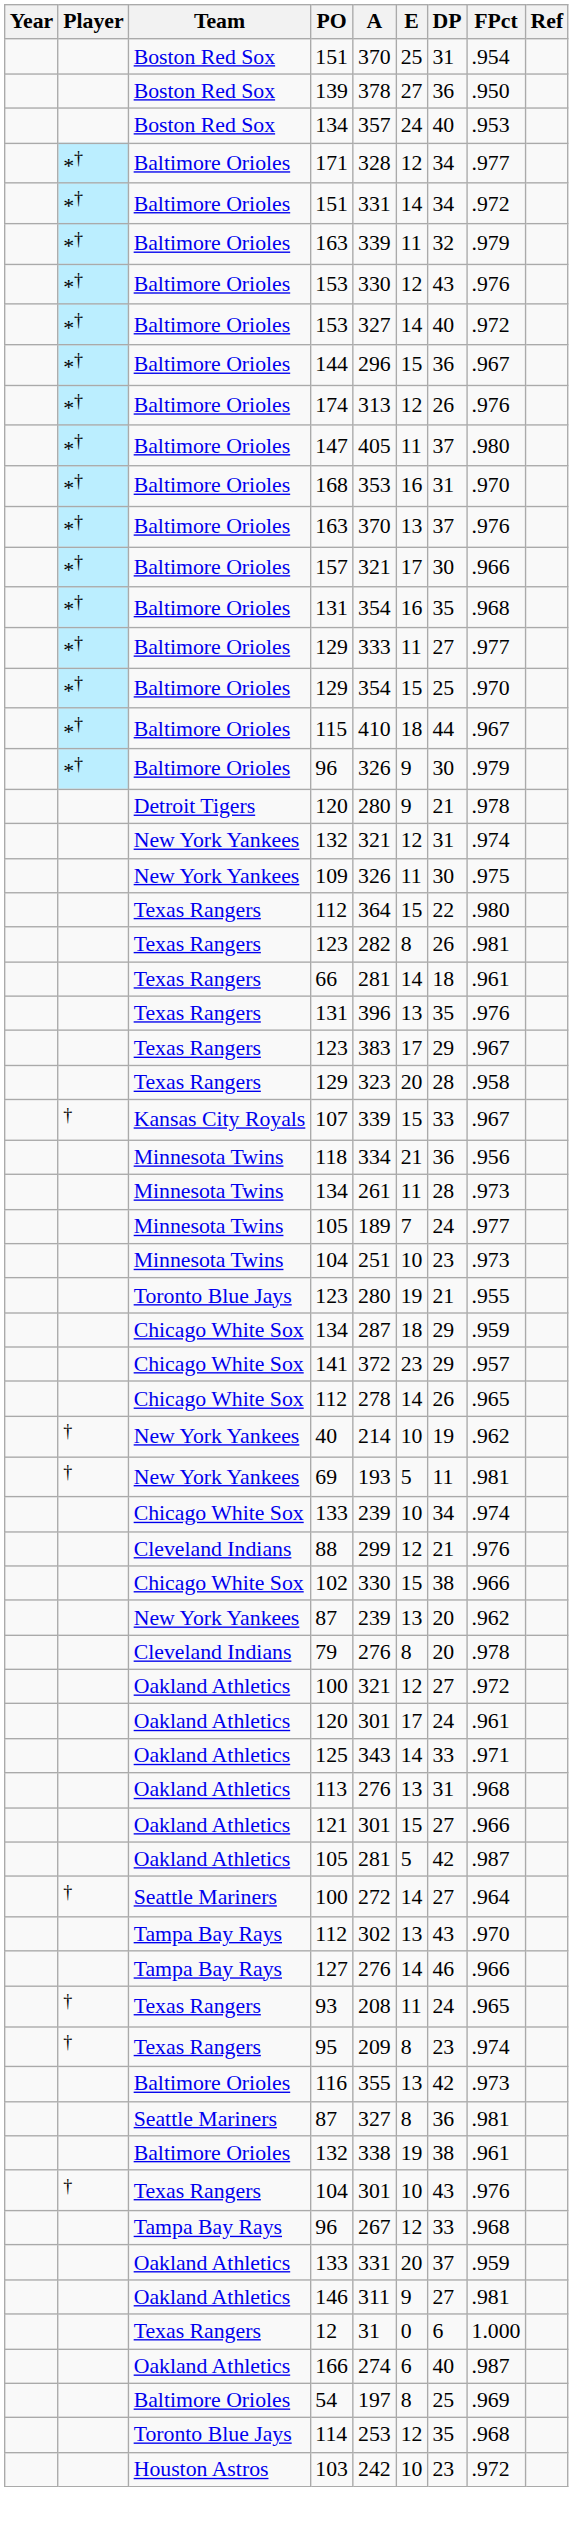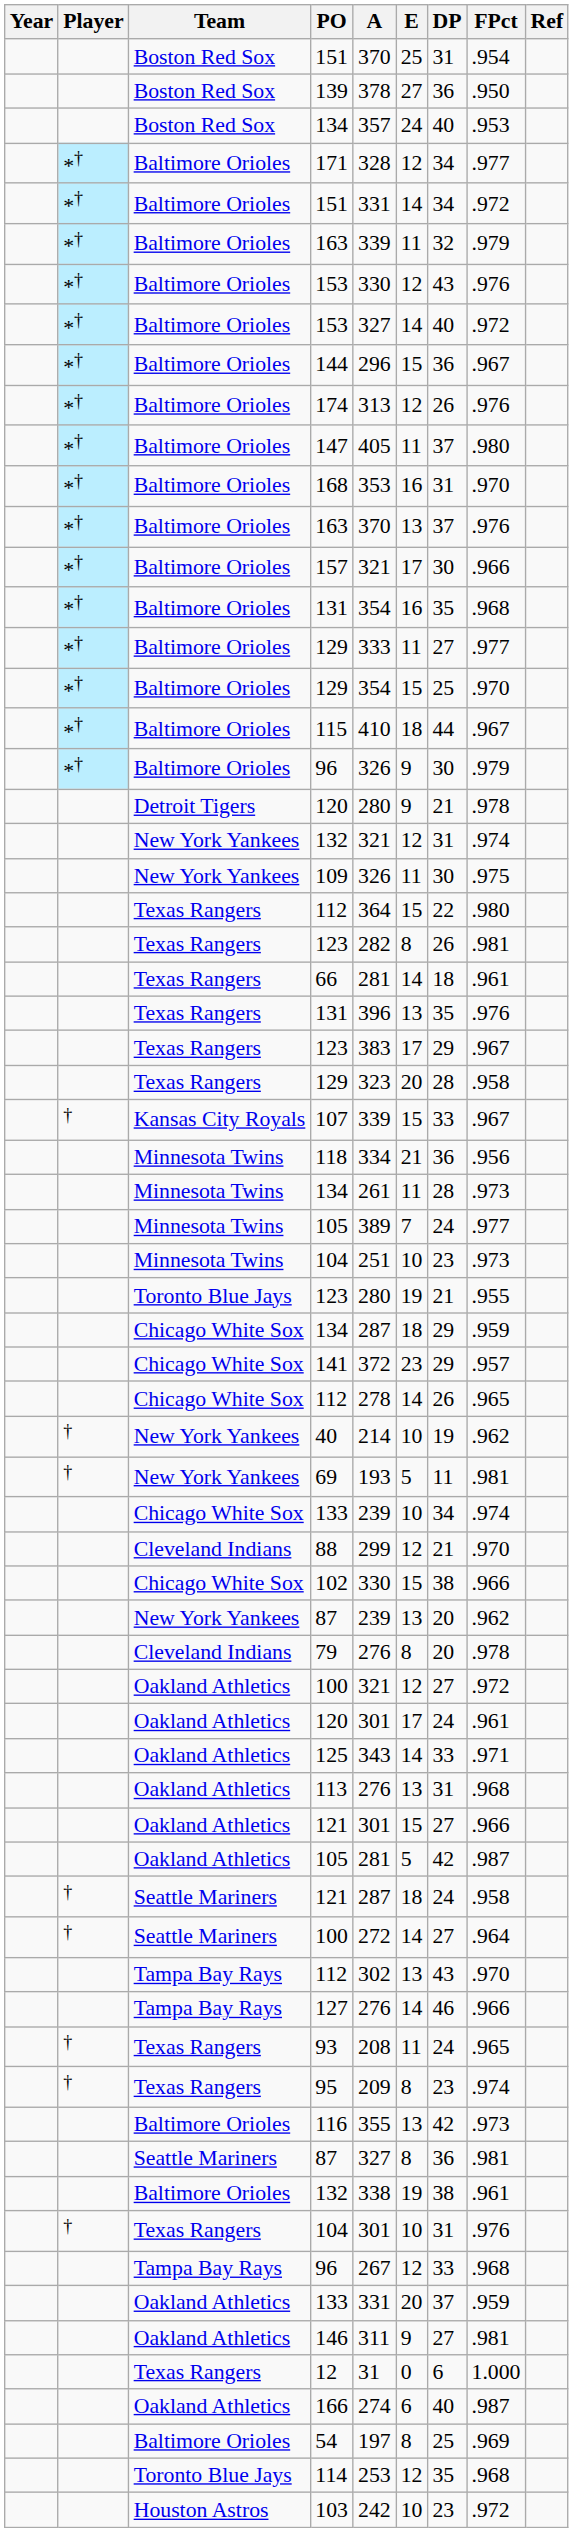Minnesota Twins / 105 | A: 189 -> 389
88 | FPct: .976 -> .970
+ row: † | Seattle Mariners | 121 | 287 | 18 | 24 | .958
Texas Rangers / 104 | DP: 43 -> 31
